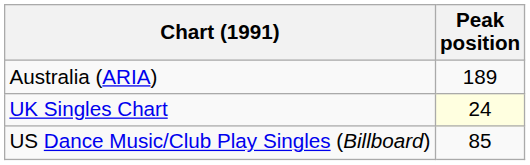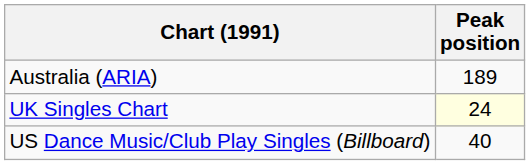US Dance Music/Club Play Singles (Billboard) | Peak position: 85 -> 40
